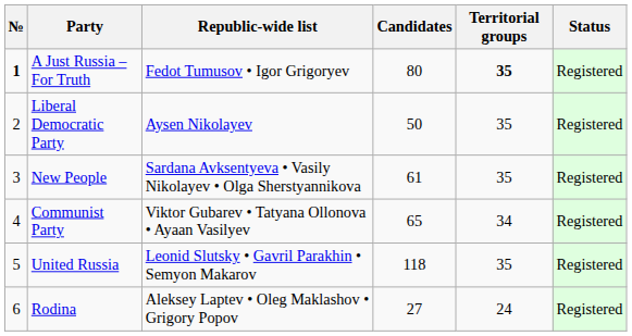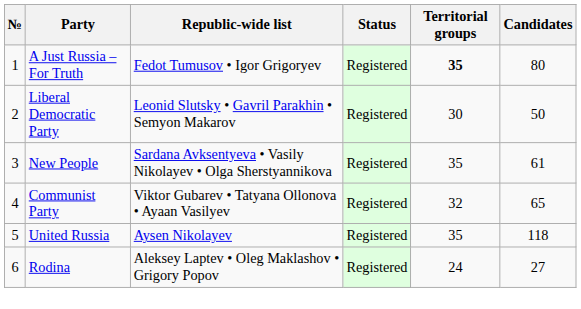columns swapped: Candidates <-> Status
A Just Russia – For Truth | №: bold -> normal
Liberal Democratic Party | Republic-wide list: Aysen Nikolayev -> Leonid Slutsky • Gavril Parakhin • Semyon Makarov
Liberal Democratic Party | Territorial groups: 35 -> 30
Communist Party | Territorial groups: 34 -> 32
United Russia | Republic-wide list: Leonid Slutsky • Gavril Parakhin • Semyon Makarov -> Aysen Nikolayev
